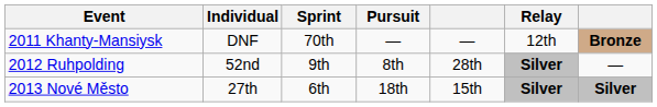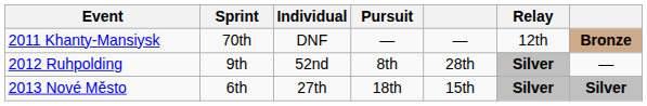columns swapped: Individual <-> Sprint
